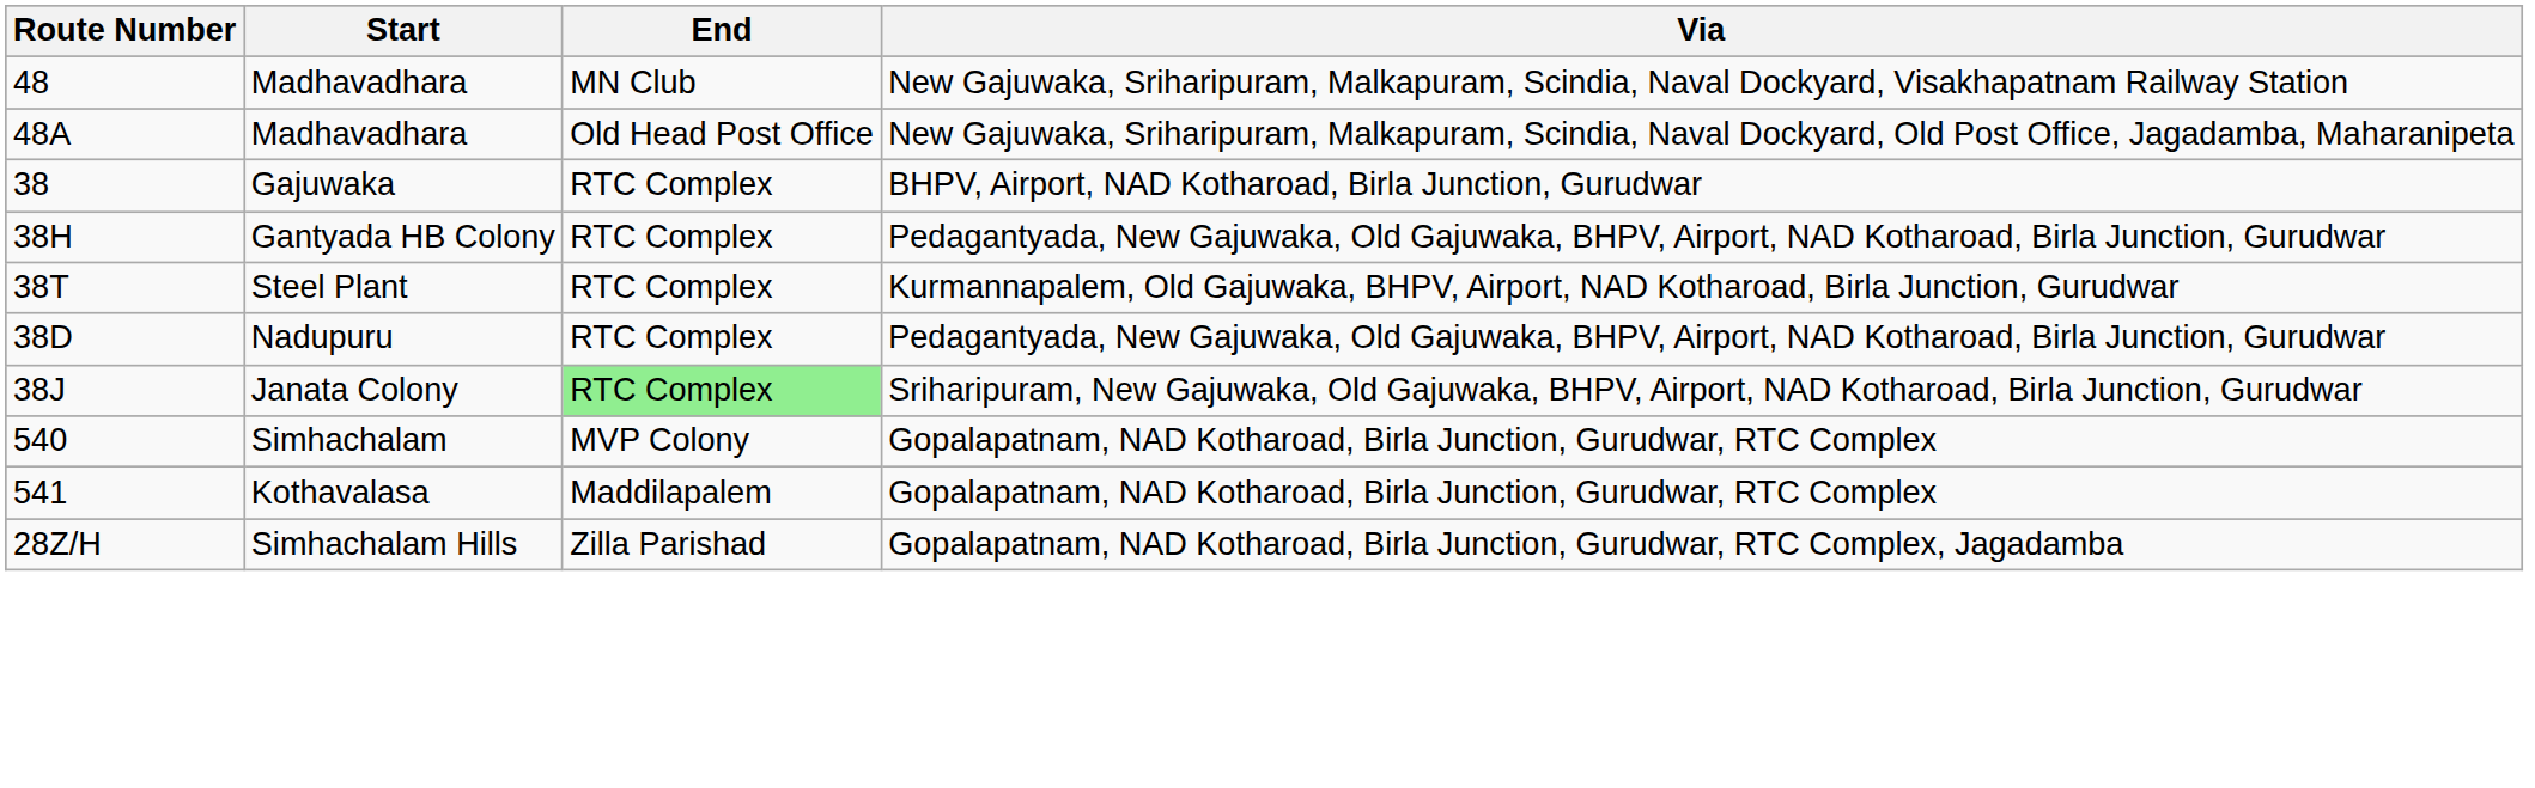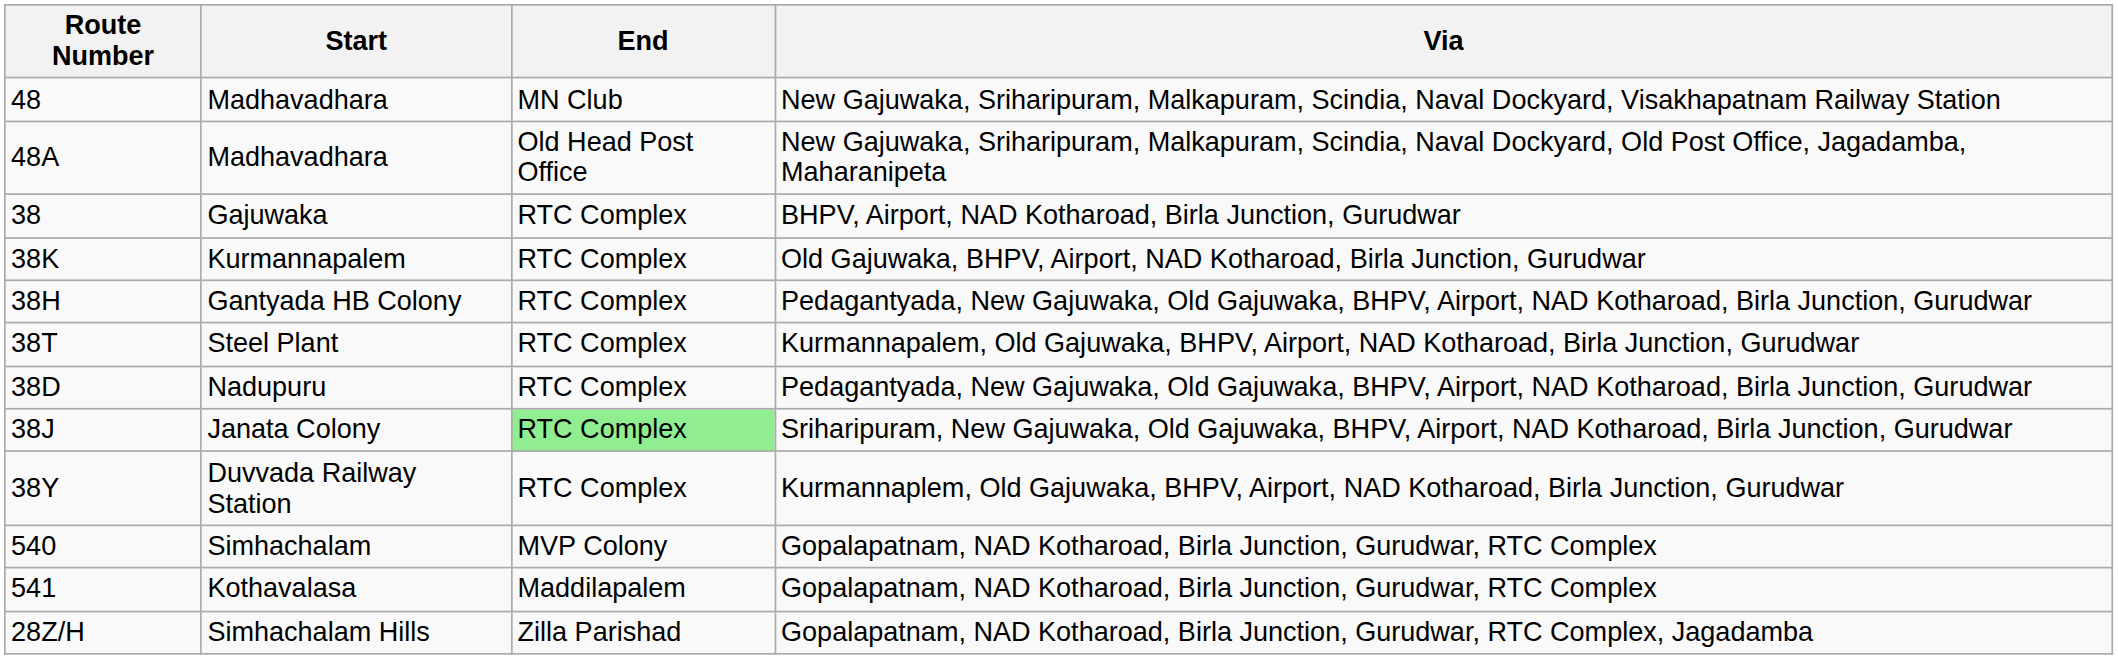+ row: 38K | Kurmannapalem | RTC Complex | Old Gajuwaka, BHPV, Airport, NAD Kotharoad, Birla Junction, Gurudwar
+ row: 38Y | Duvvada Railway Station | RTC Complex | Kurmannaplem, Old Gajuwaka, BHPV, Airport, NAD Kotharoad, Birla Junction, Gurudwar
